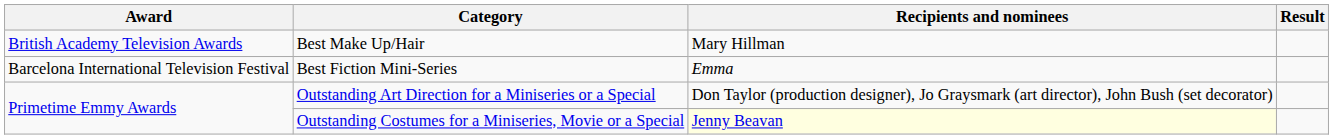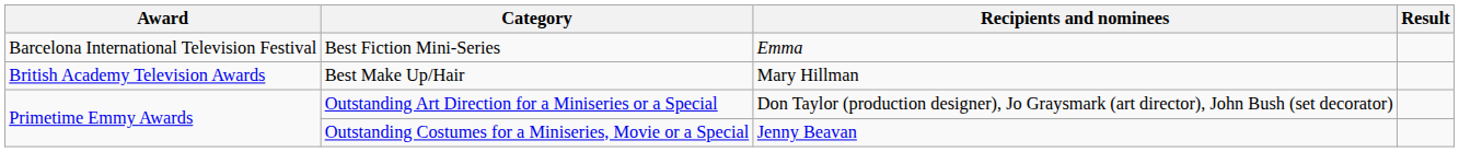rows swapped: Best Make Up/Hair <-> Best Fiction Mini-Series
Outstanding Costumes for a Miniseries, Movie or a Special | Recipients and nominees: lightyellow background -> no background
